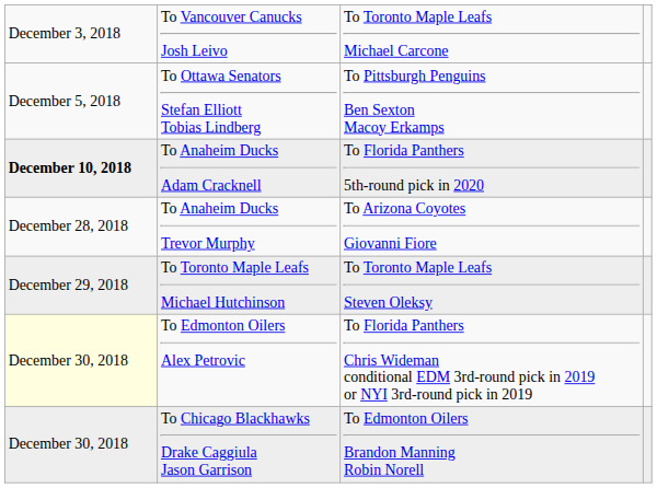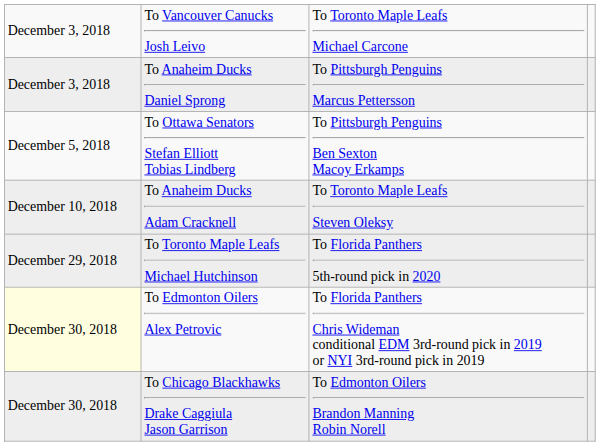+ row: December 3, 2018 | To Anaheim Ducks Daniel Sprong | To Pittsburgh Penguins Marcus Pettersson
To Anaheim Ducks Adam Cracknell | column 1: bold -> normal
To Anaheim Ducks Adam Cracknell | column 3: To Florida Panthers 5th-round pick in 2020 -> To Toronto Maple Leafs Steven Oleksy
- row: December 28, 2018 | To Anaheim Ducks Trevor Murphy | To Arizona Coyotes Giovanni Fiore
To Toronto Maple Leafs Michael Hutchinson | column 3: To Toronto Maple Leafs Steven Oleksy -> To Florida Panthers 5th-round pick in 2020
